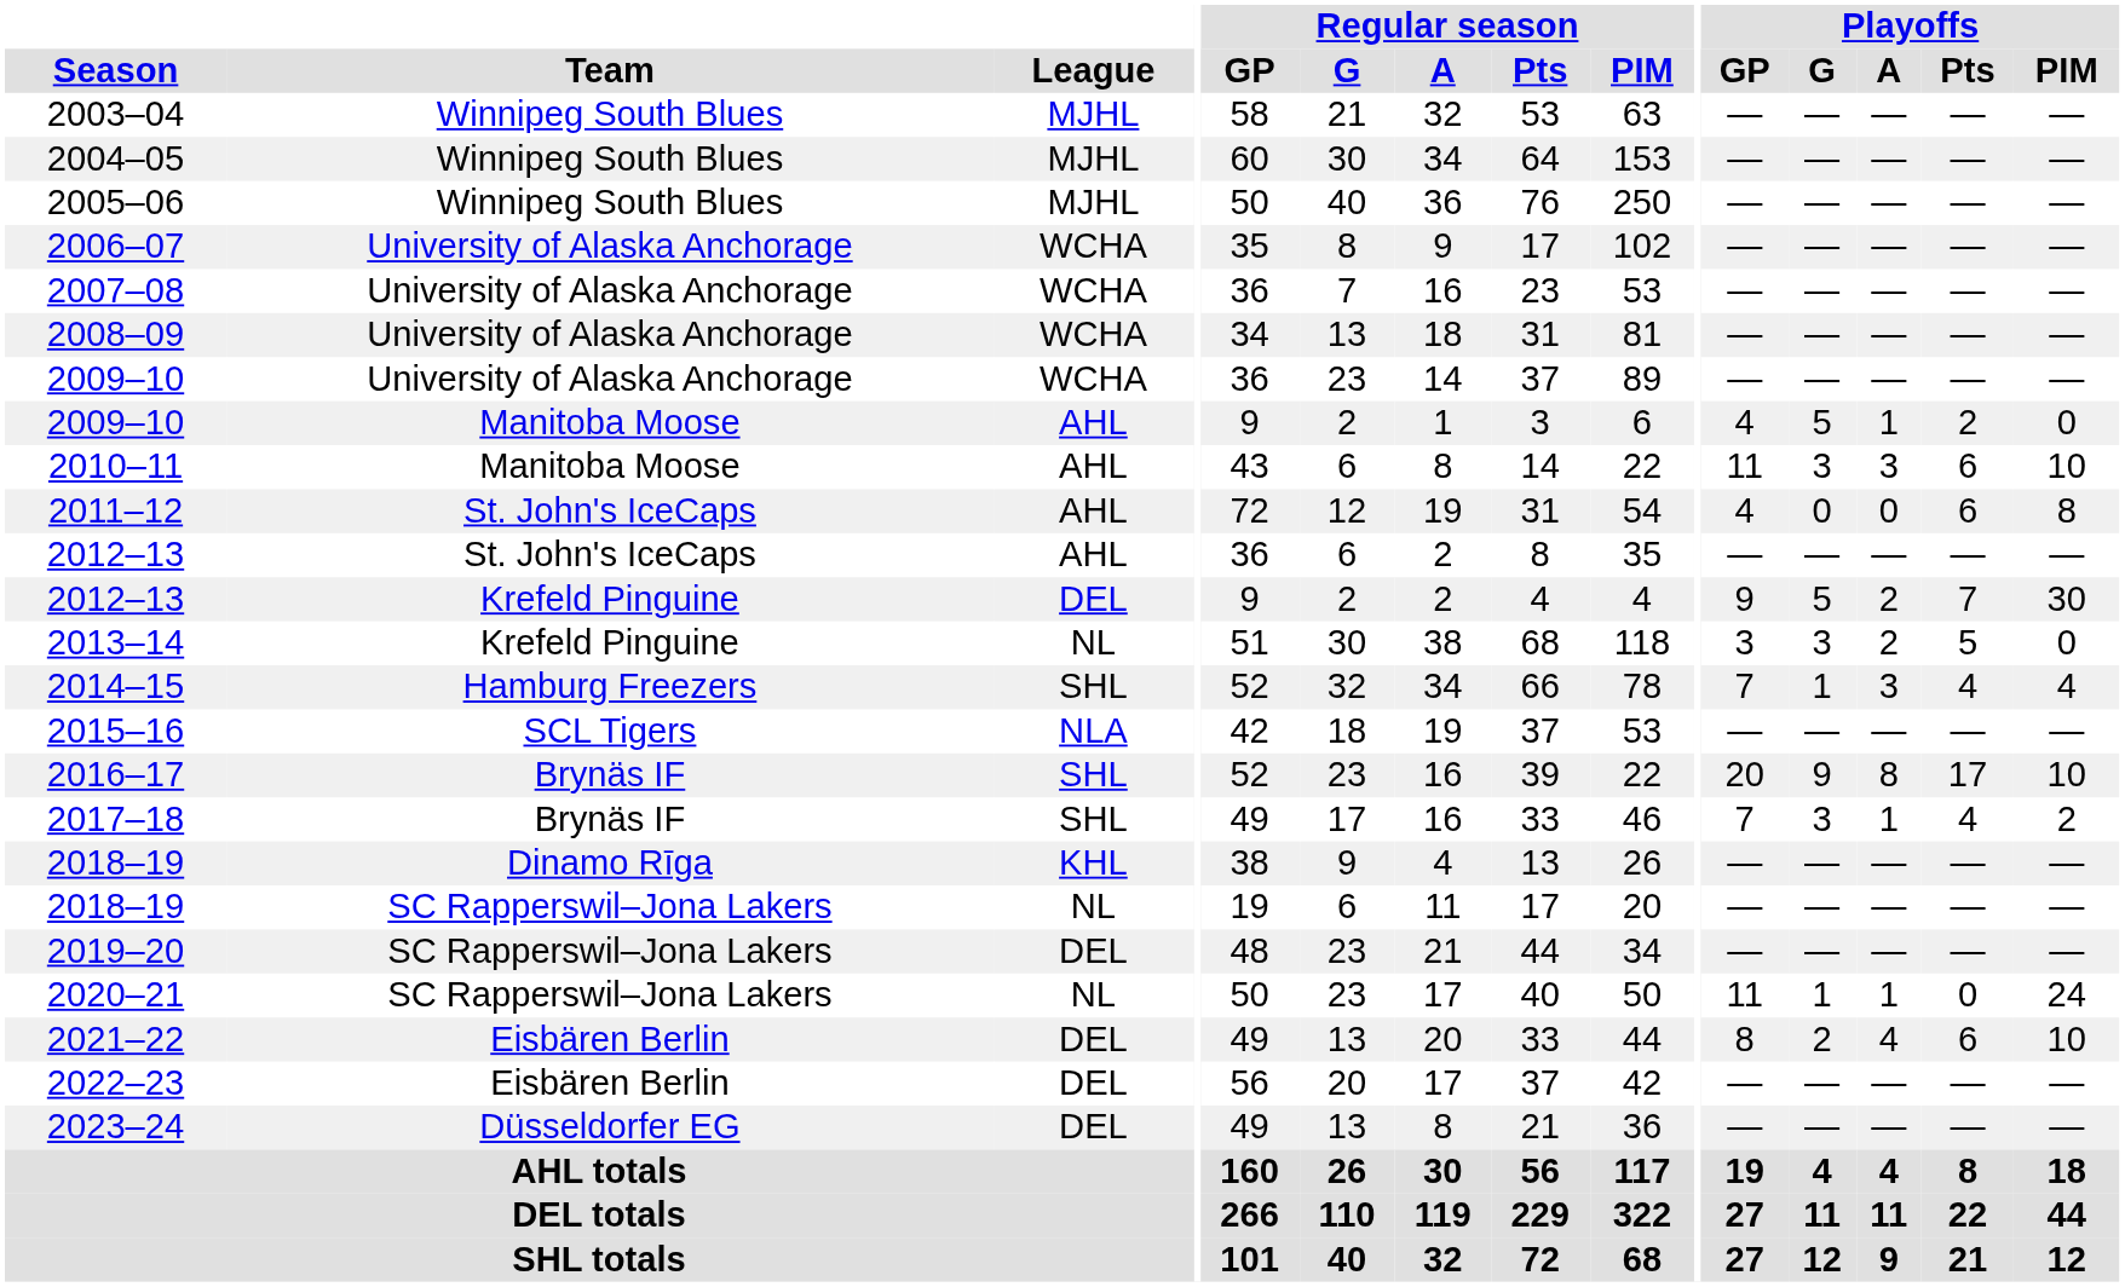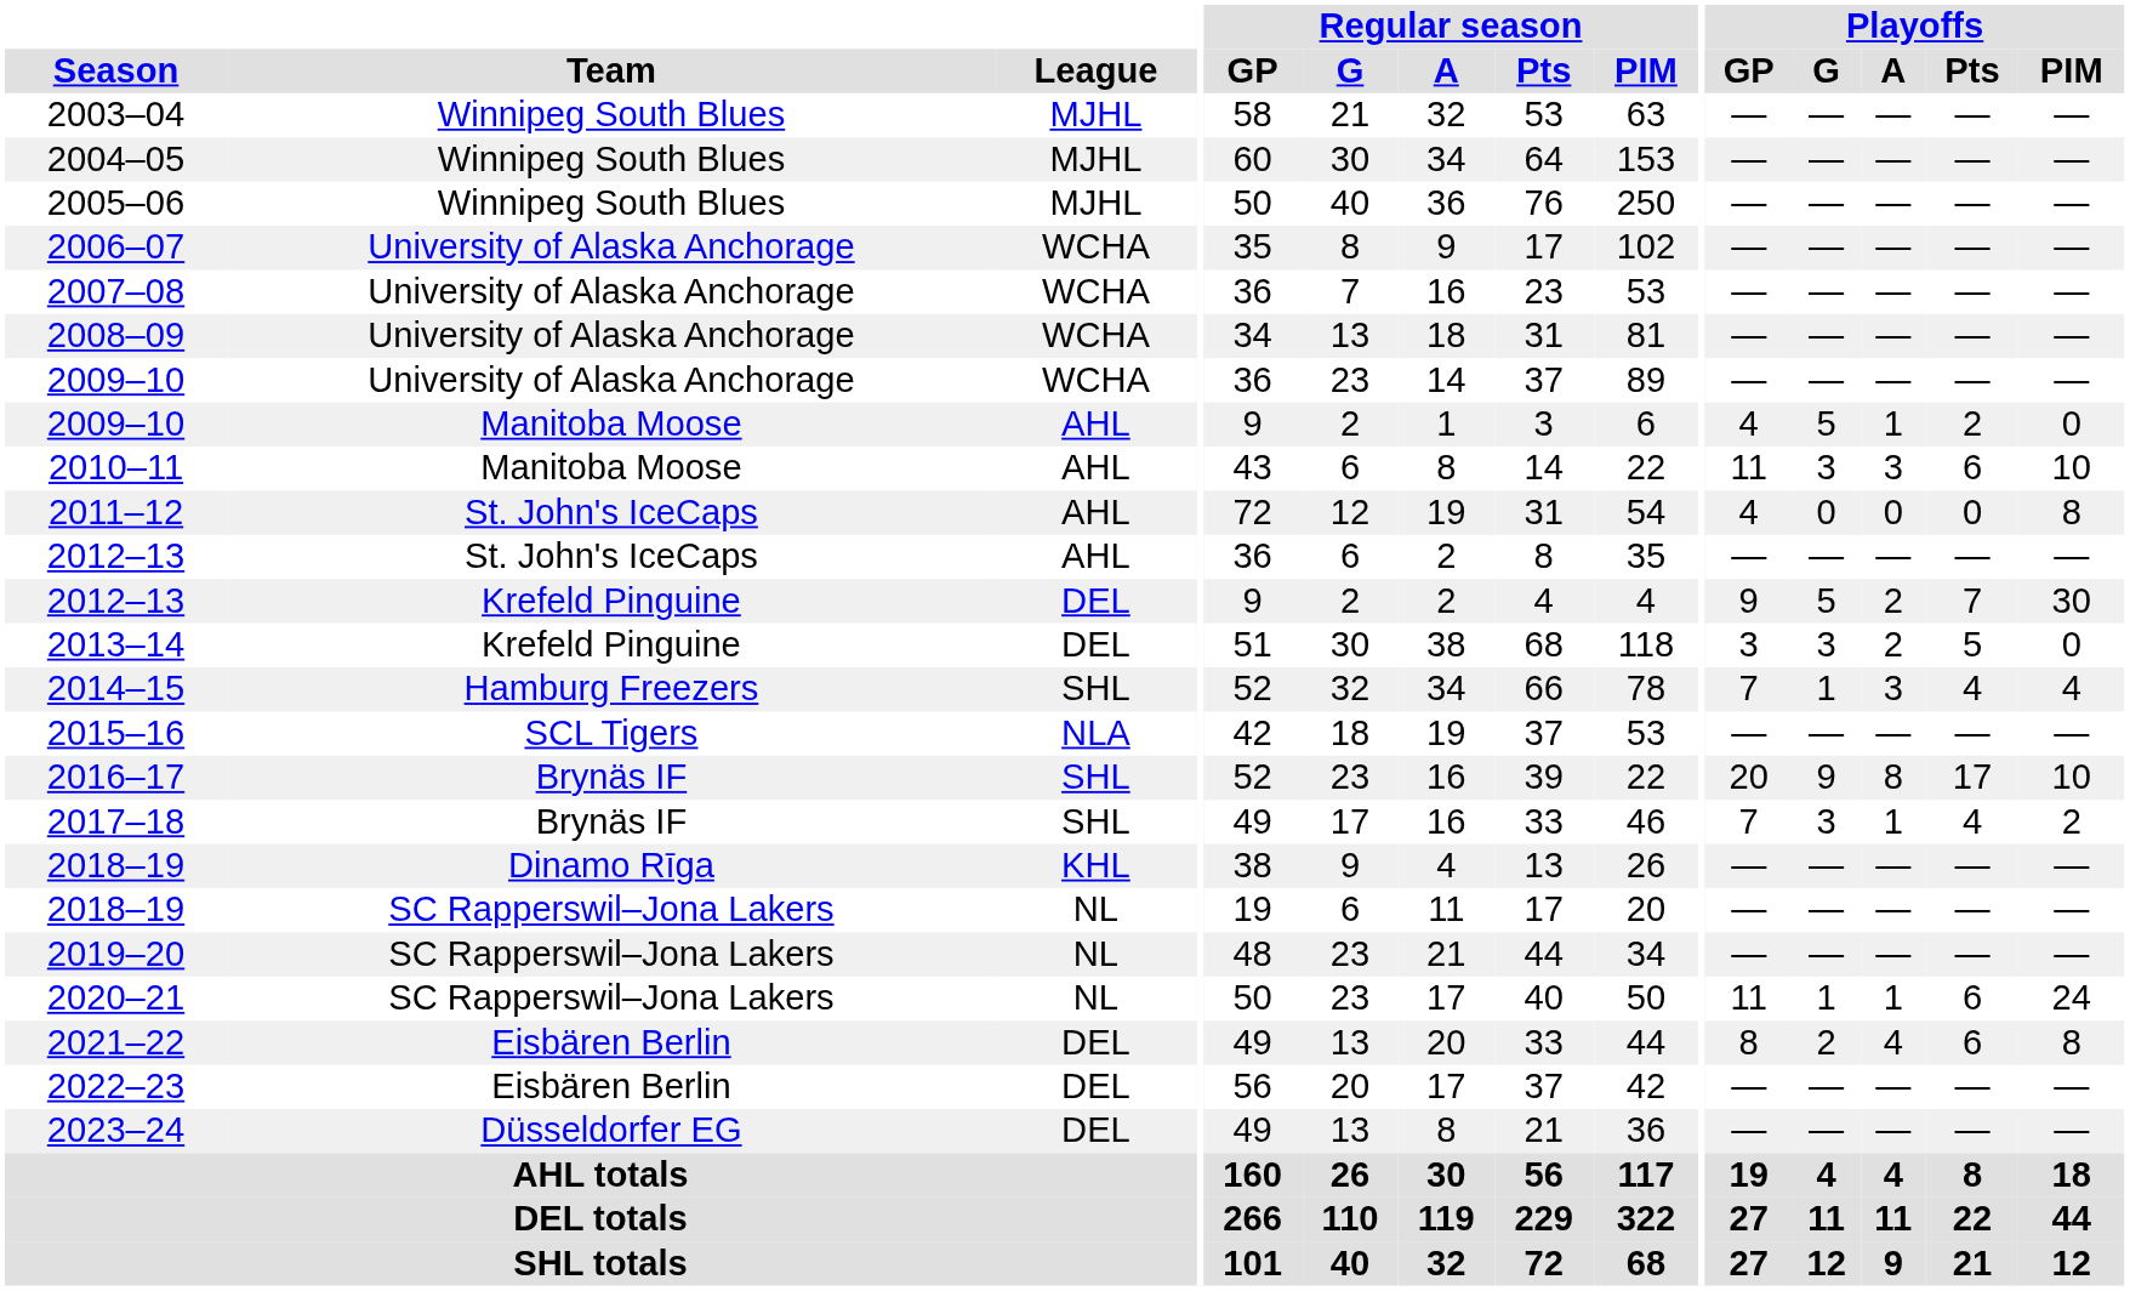2011–12 | Playoffs / Pts: 6 -> 0
2013–14 | League: NL -> DEL
2019–20 | League: DEL -> NL
2020–21 | Playoffs / Pts: 0 -> 6
2021–22 | Playoffs / PIM: 10 -> 8
